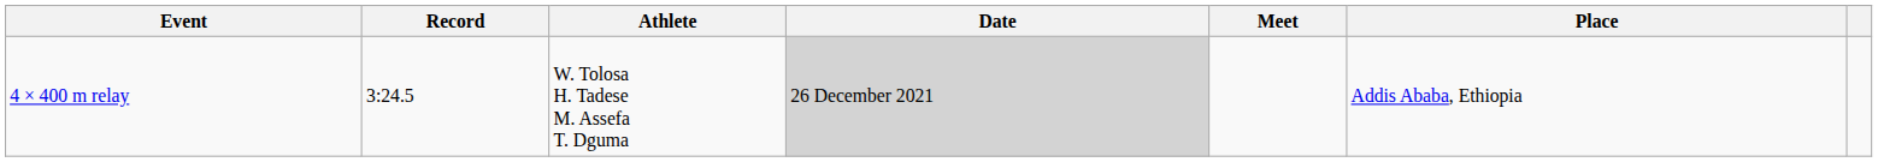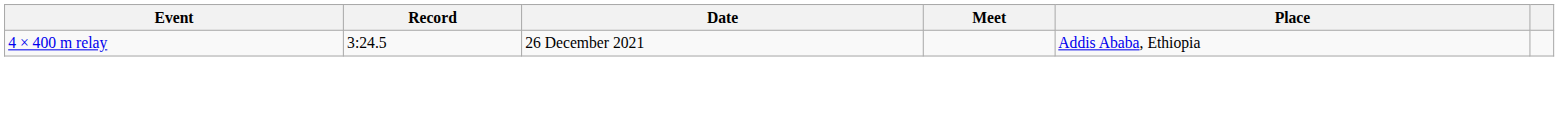- column: Athlete | W. Tolosa H. Tadese M. Assefa T. Dguma
4 × 400 m relay | Date: lightgrey background -> no background
